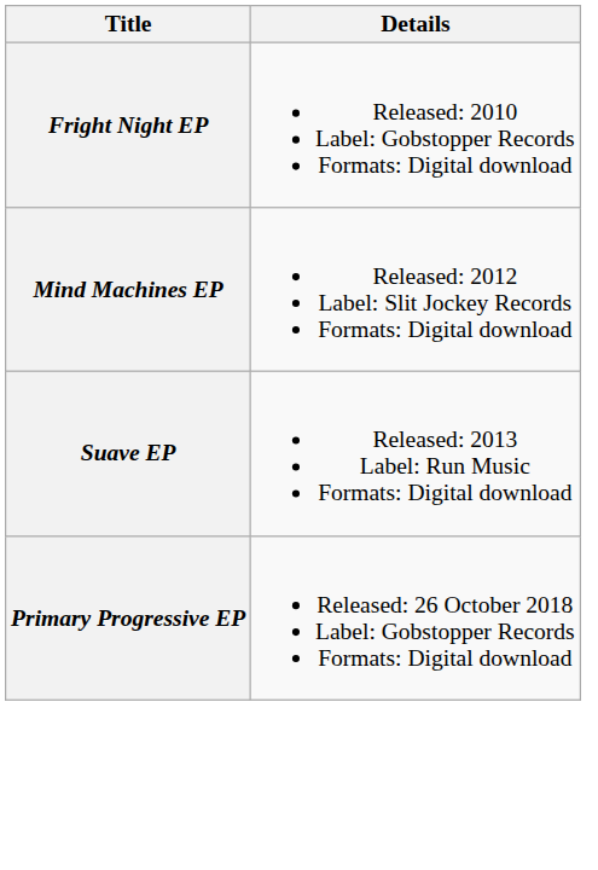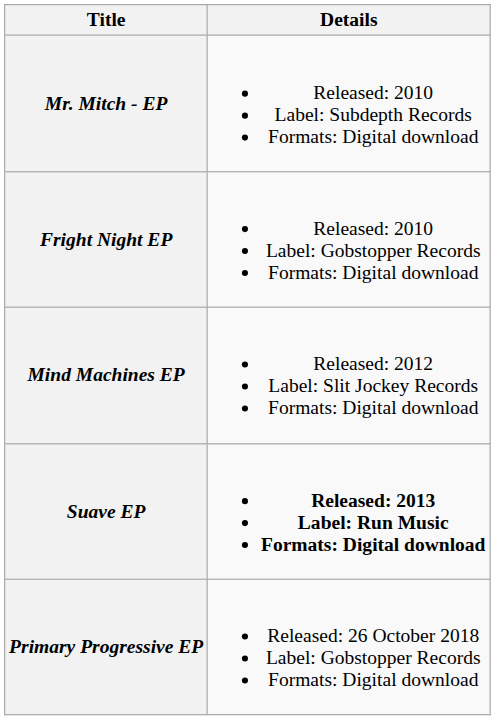+ row: Mr. Mitch - EP | Released: 2010 Label: Subdepth Records Formats: Digital download
Suave EP | Details: normal -> bold
